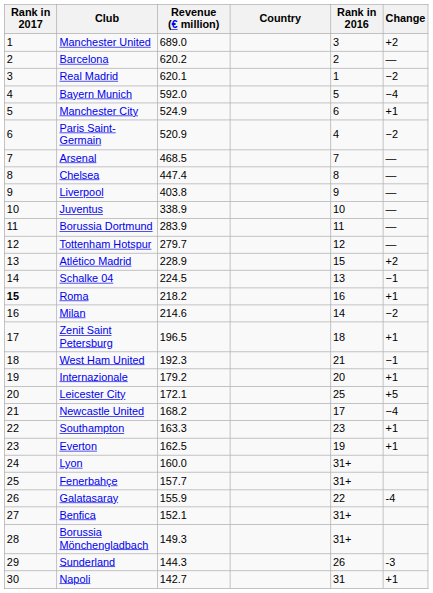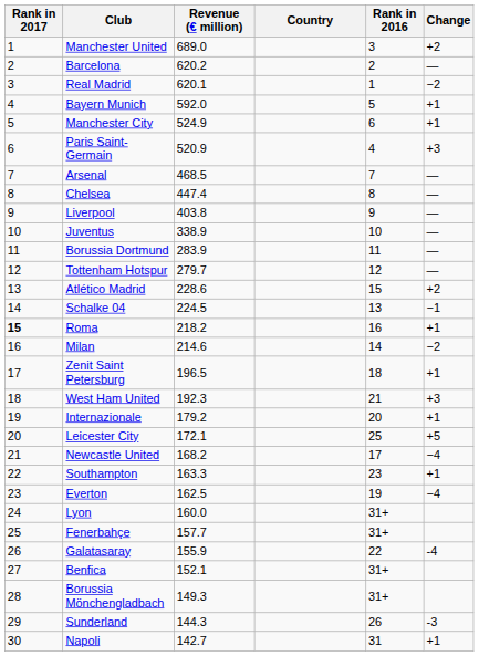Bayern Munich | Change: −4 -> +1
Paris Saint-Germain | Change: −2 -> +3
Atlético Madrid | Revenue (€ million): 228.9 -> 228.6
West Ham United | Change: −1 -> +3
Everton | Change: +1 -> −4
